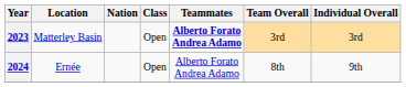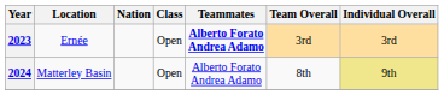2023 | Location: Matterley Basin -> Ernée
2024 | Location: Ernée -> Matterley Basin
2024 | Individual Overall: no background -> khaki background
